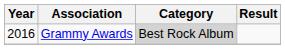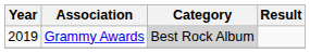Grammy Awards | Year: 2016 -> 2019
